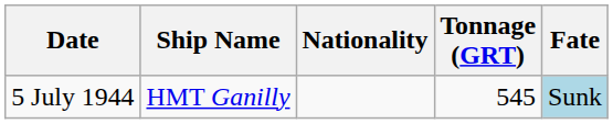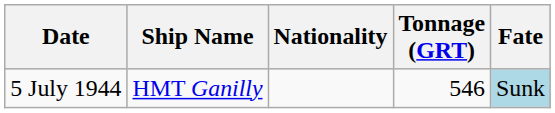5 July 1944 | Tonnage (GRT): 545 -> 546
